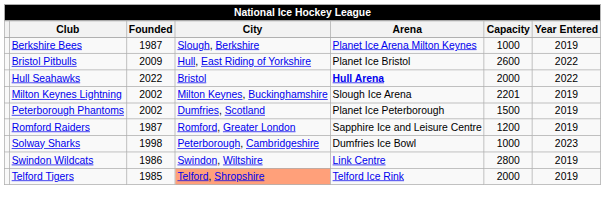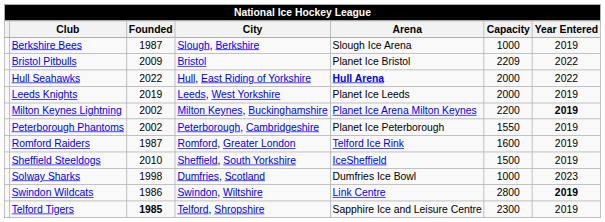Berkshire Bees | Arena: Planet Ice Arena Milton Keynes -> Slough Ice Arena
Bristol Pitbulls | City: Hull, East Riding of Yorkshire -> Bristol
Bristol Pitbulls | Capacity: 2600 -> 2209
Hull Seahawks | City: Bristol -> Hull, East Riding of Yorkshire
+ row: Leeds Knights | 2019 | Leeds, West Yorkshire | Planet Ice Leeds | 2000 | 2019
Milton Keynes Lightning | Arena: Slough Ice Arena -> Planet Ice Arena Milton Keynes
Milton Keynes Lightning | Capacity: 2201 -> 2200
Milton Keynes Lightning | Year Entered: normal -> bold
Peterborough Phantoms | City: Dumfries, Scotland -> Peterborough, Cambridgeshire
Peterborough Phantoms | Capacity: 1500 -> 1550
Romford Raiders | Arena: Sapphire Ice and Leisure Centre -> Telford Ice Rink
Romford Raiders | Capacity: 1200 -> 1600
+ row: Sheffield Steeldogs | 2010 | Sheffield, South Yorkshire | IceSheffield | 1500 | 2019
Solway Sharks | City: Peterborough, Cambridgeshire -> Dumfries, Scotland
Swindon Wildcats | Year Entered: normal -> bold
Telford Tigers | Founded: normal -> bold
Telford Tigers | City: lightsalmon background -> no background
Telford Tigers | Arena: Telford Ice Rink -> Sapphire Ice and Leisure Centre
Telford Tigers | Capacity: 2000 -> 2300
